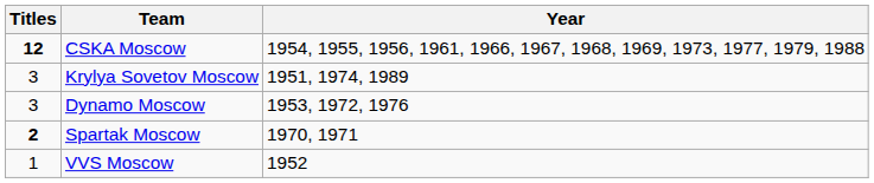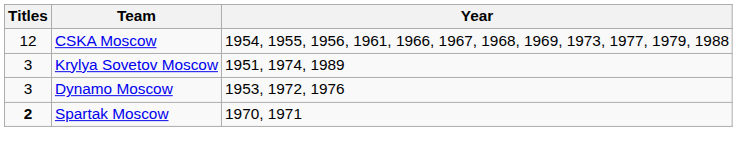CSKA Moscow | Titles: bold -> normal
- row: 1 | VVS Moscow | 1952
